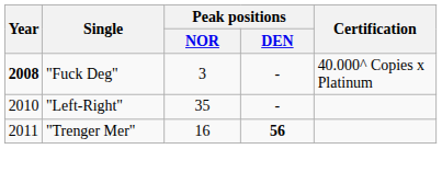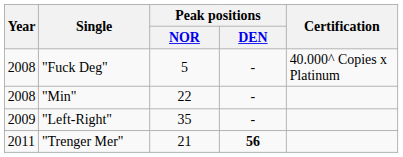"Fuck Deg" | Year: bold -> normal
"Fuck Deg" | Peak positions / NOR: 3 -> 5
+ row: 2008 | "Min" | 22 | -
"Left-Right" | Year: 2010 -> 2009
"Trenger Mer" | Peak positions / NOR: 16 -> 21
